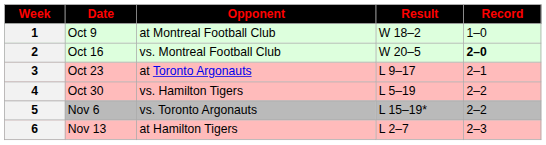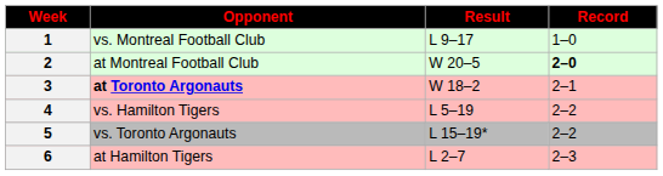- column: Date | Oct 9 | Oct 16 | Oct 23 | Oct 30 | Nov 6 | Nov 13
1 | Opponent: at Montreal Football Club -> vs. Montreal Football Club
1 | Result: W 18–2 -> L 9–17
2 | Opponent: vs. Montreal Football Club -> at Montreal Football Club
3 | Opponent: normal -> bold
3 | Result: L 9–17 -> W 18–2
